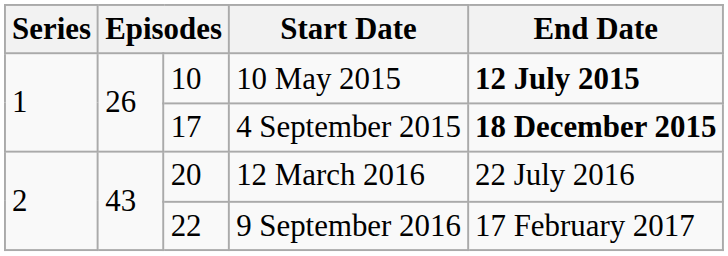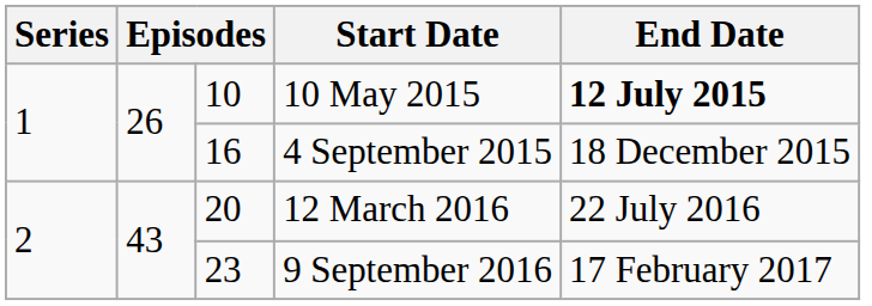4 September 2015 | column 3: 17 -> 16
4 September 2015 | End Date: bold -> normal
9 September 2016 | column 3: 22 -> 23
